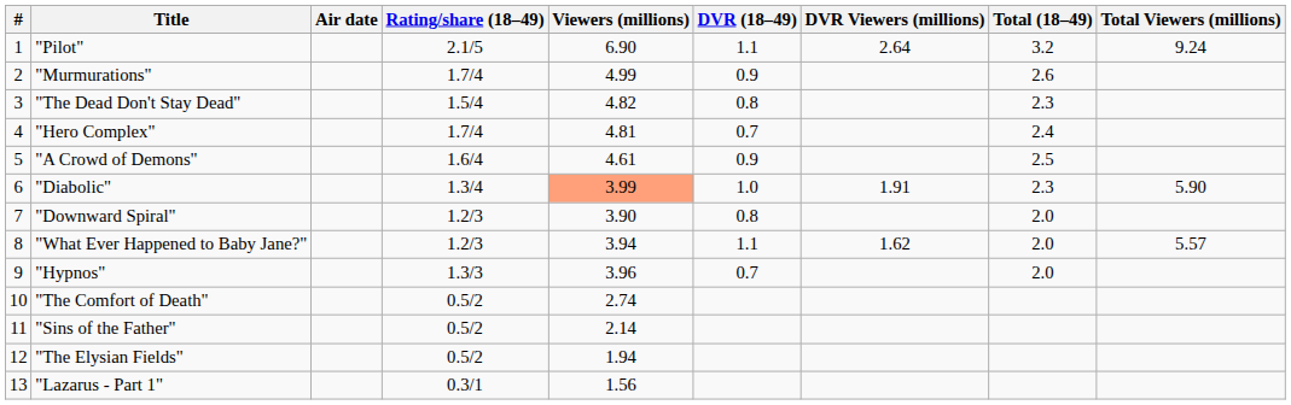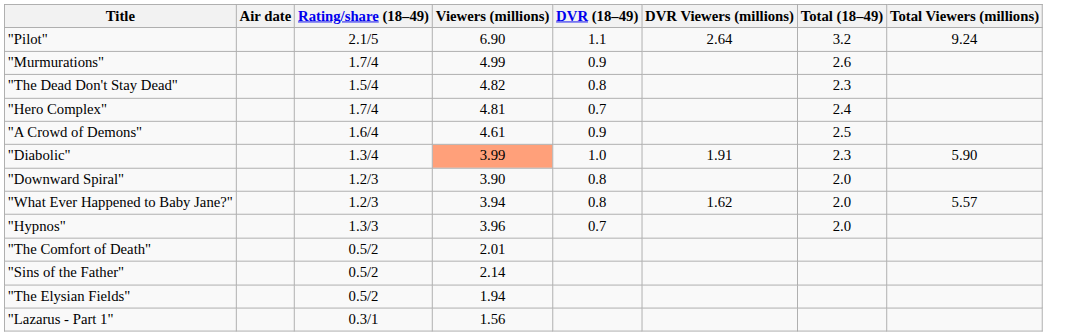- column: # | 1 | 2 | 3 | 4 | 5 | 6 | 7 | 8 | 9 | 10 | 11 | 12 | 13
"What Ever Happened to Baby Jane?" | DVR (18–49): 1.1 -> 0.8
"The Comfort of Death" | Viewers (millions): 2.74 -> 2.01
